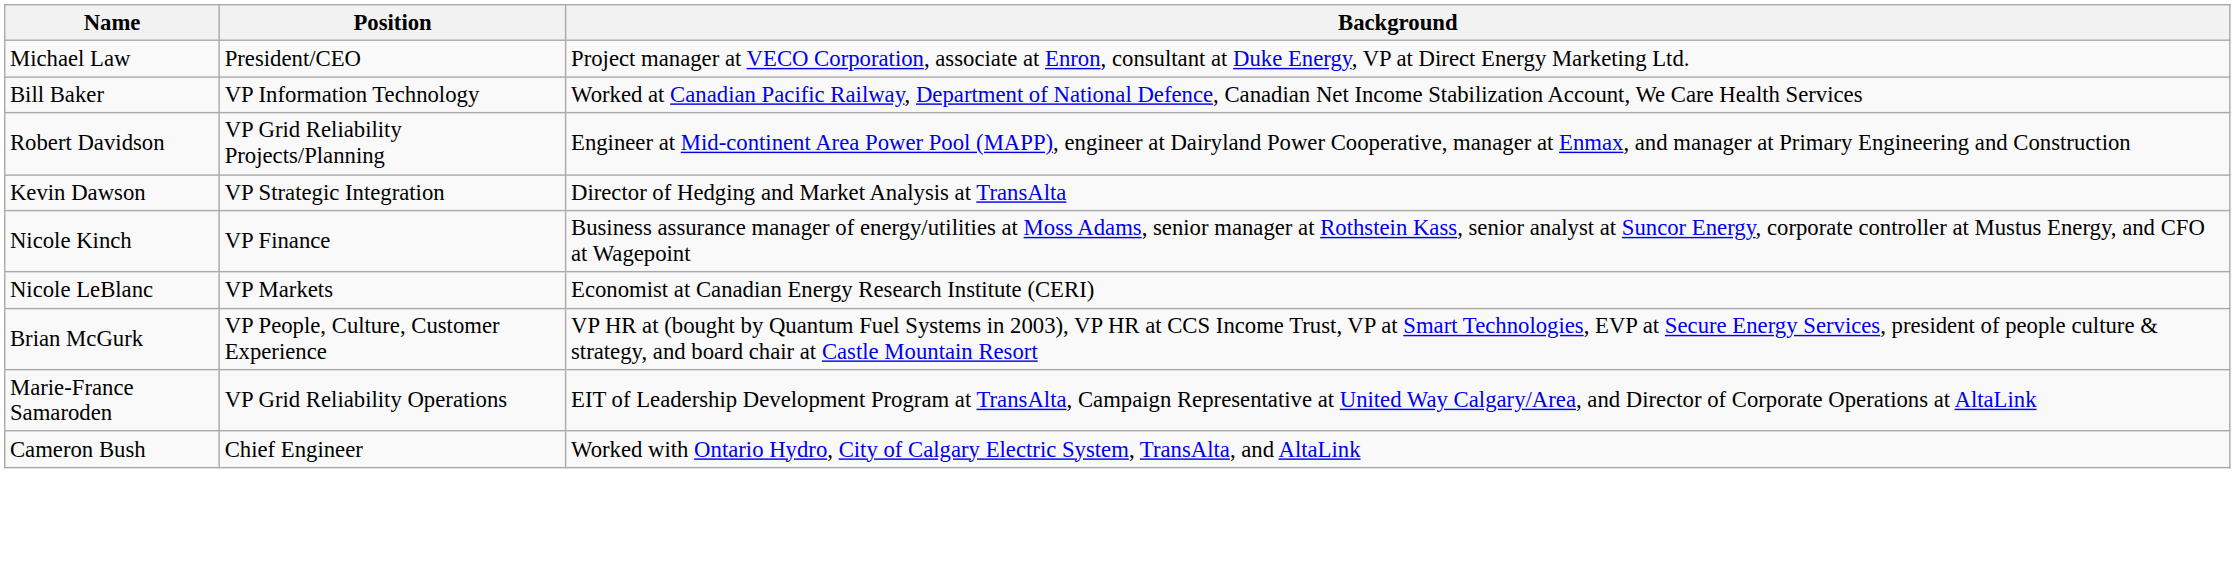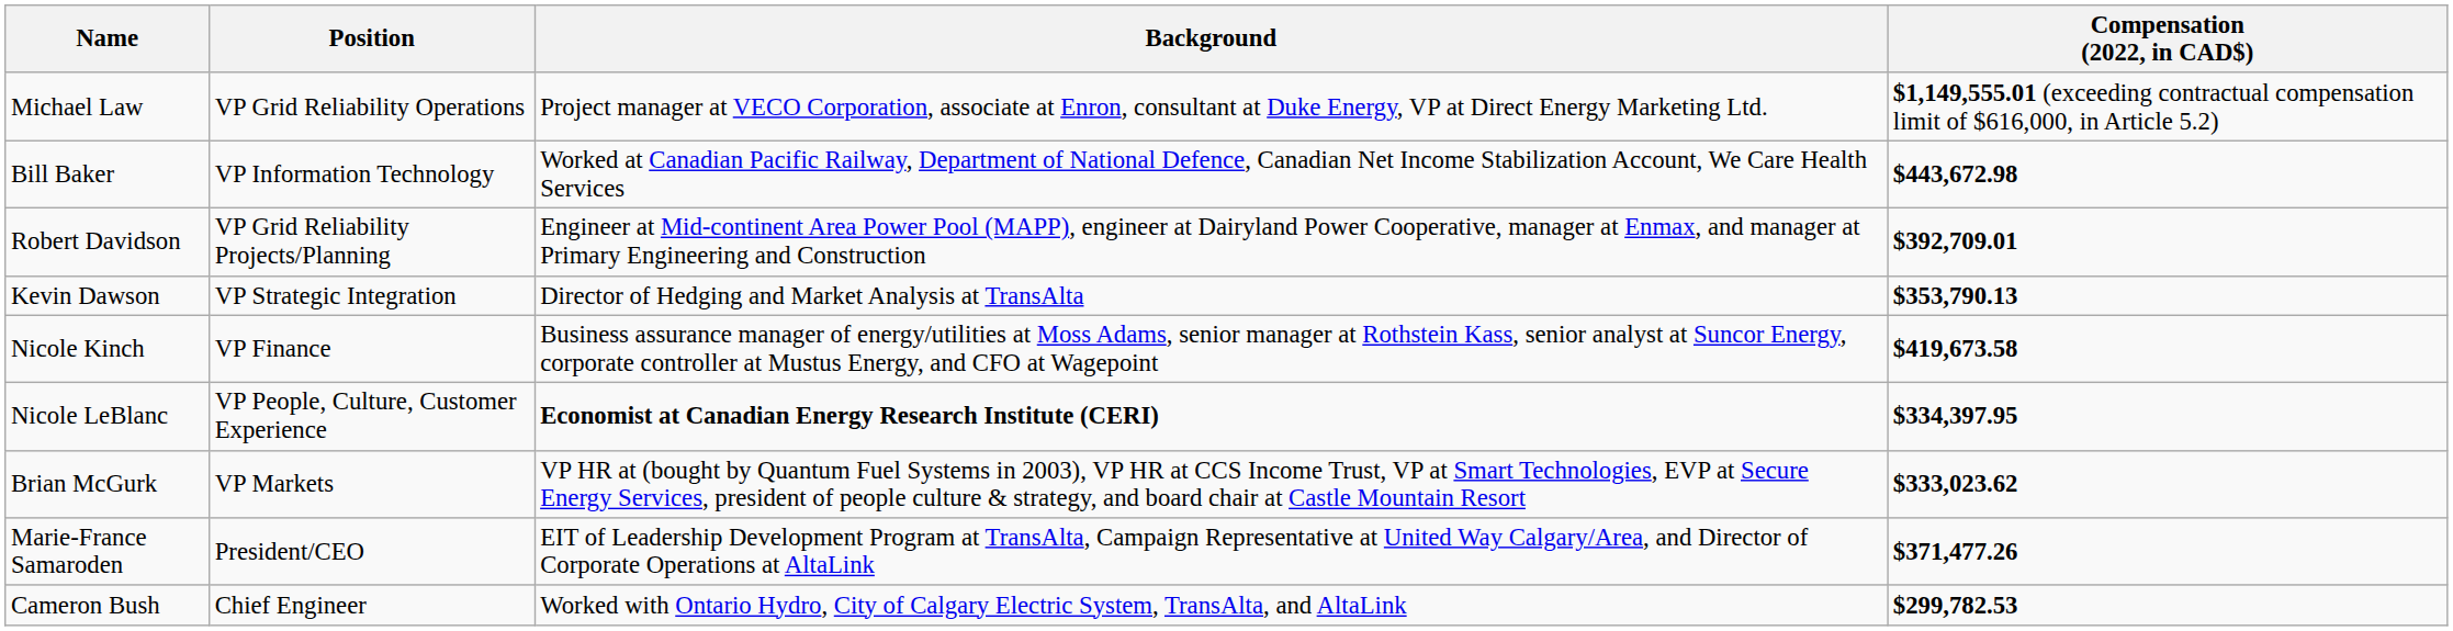+ column: Compensation (2022, in CAD$) | $1,149,555.01 (exceeding contractual compensation limit of $616,000, in Article 5.2) | $443,672.98 | $392,709.01 | $353,790.13 | $419,673.58 | $334,397.95 | $333,023.62 | $371,477.26 | $299,782.53
Michael Law | Position: President/CEO -> VP Grid Reliability Operations
Nicole LeBlanc | Position: VP Markets -> VP People, Culture, Customer Experience
Nicole LeBlanc | Background: normal -> bold
Brian McGurk | Position: VP People, Culture, Customer Experience -> VP Markets
Marie-France Samaroden | Position: VP Grid Reliability Operations -> President/CEO
